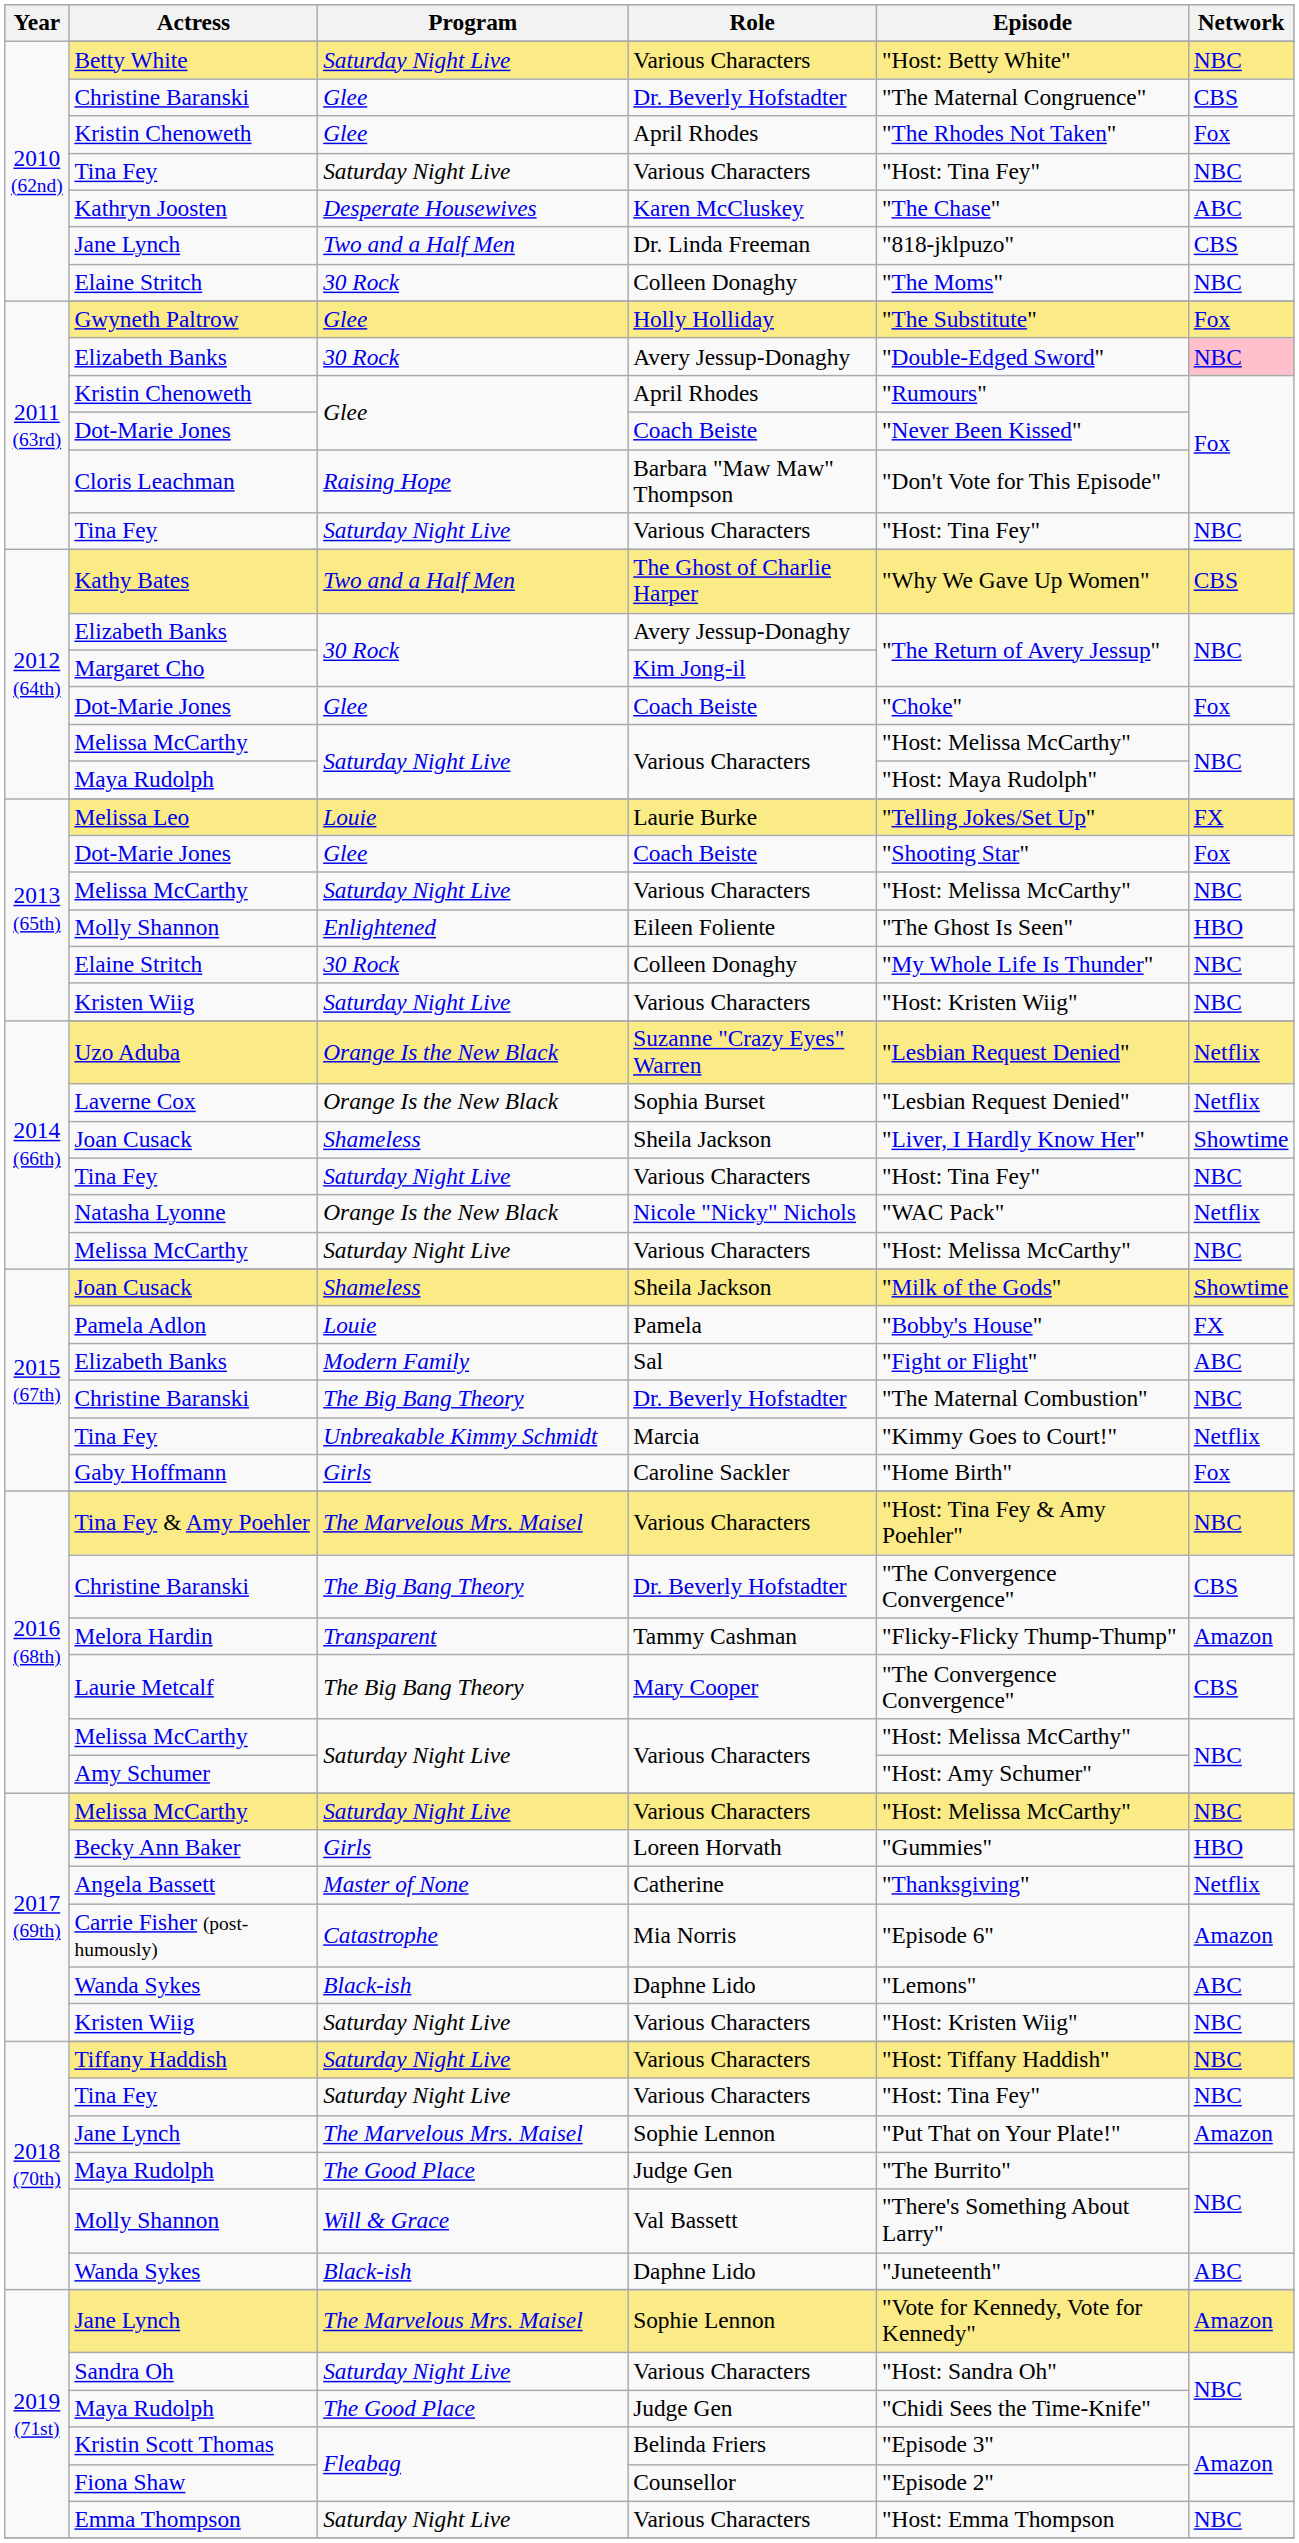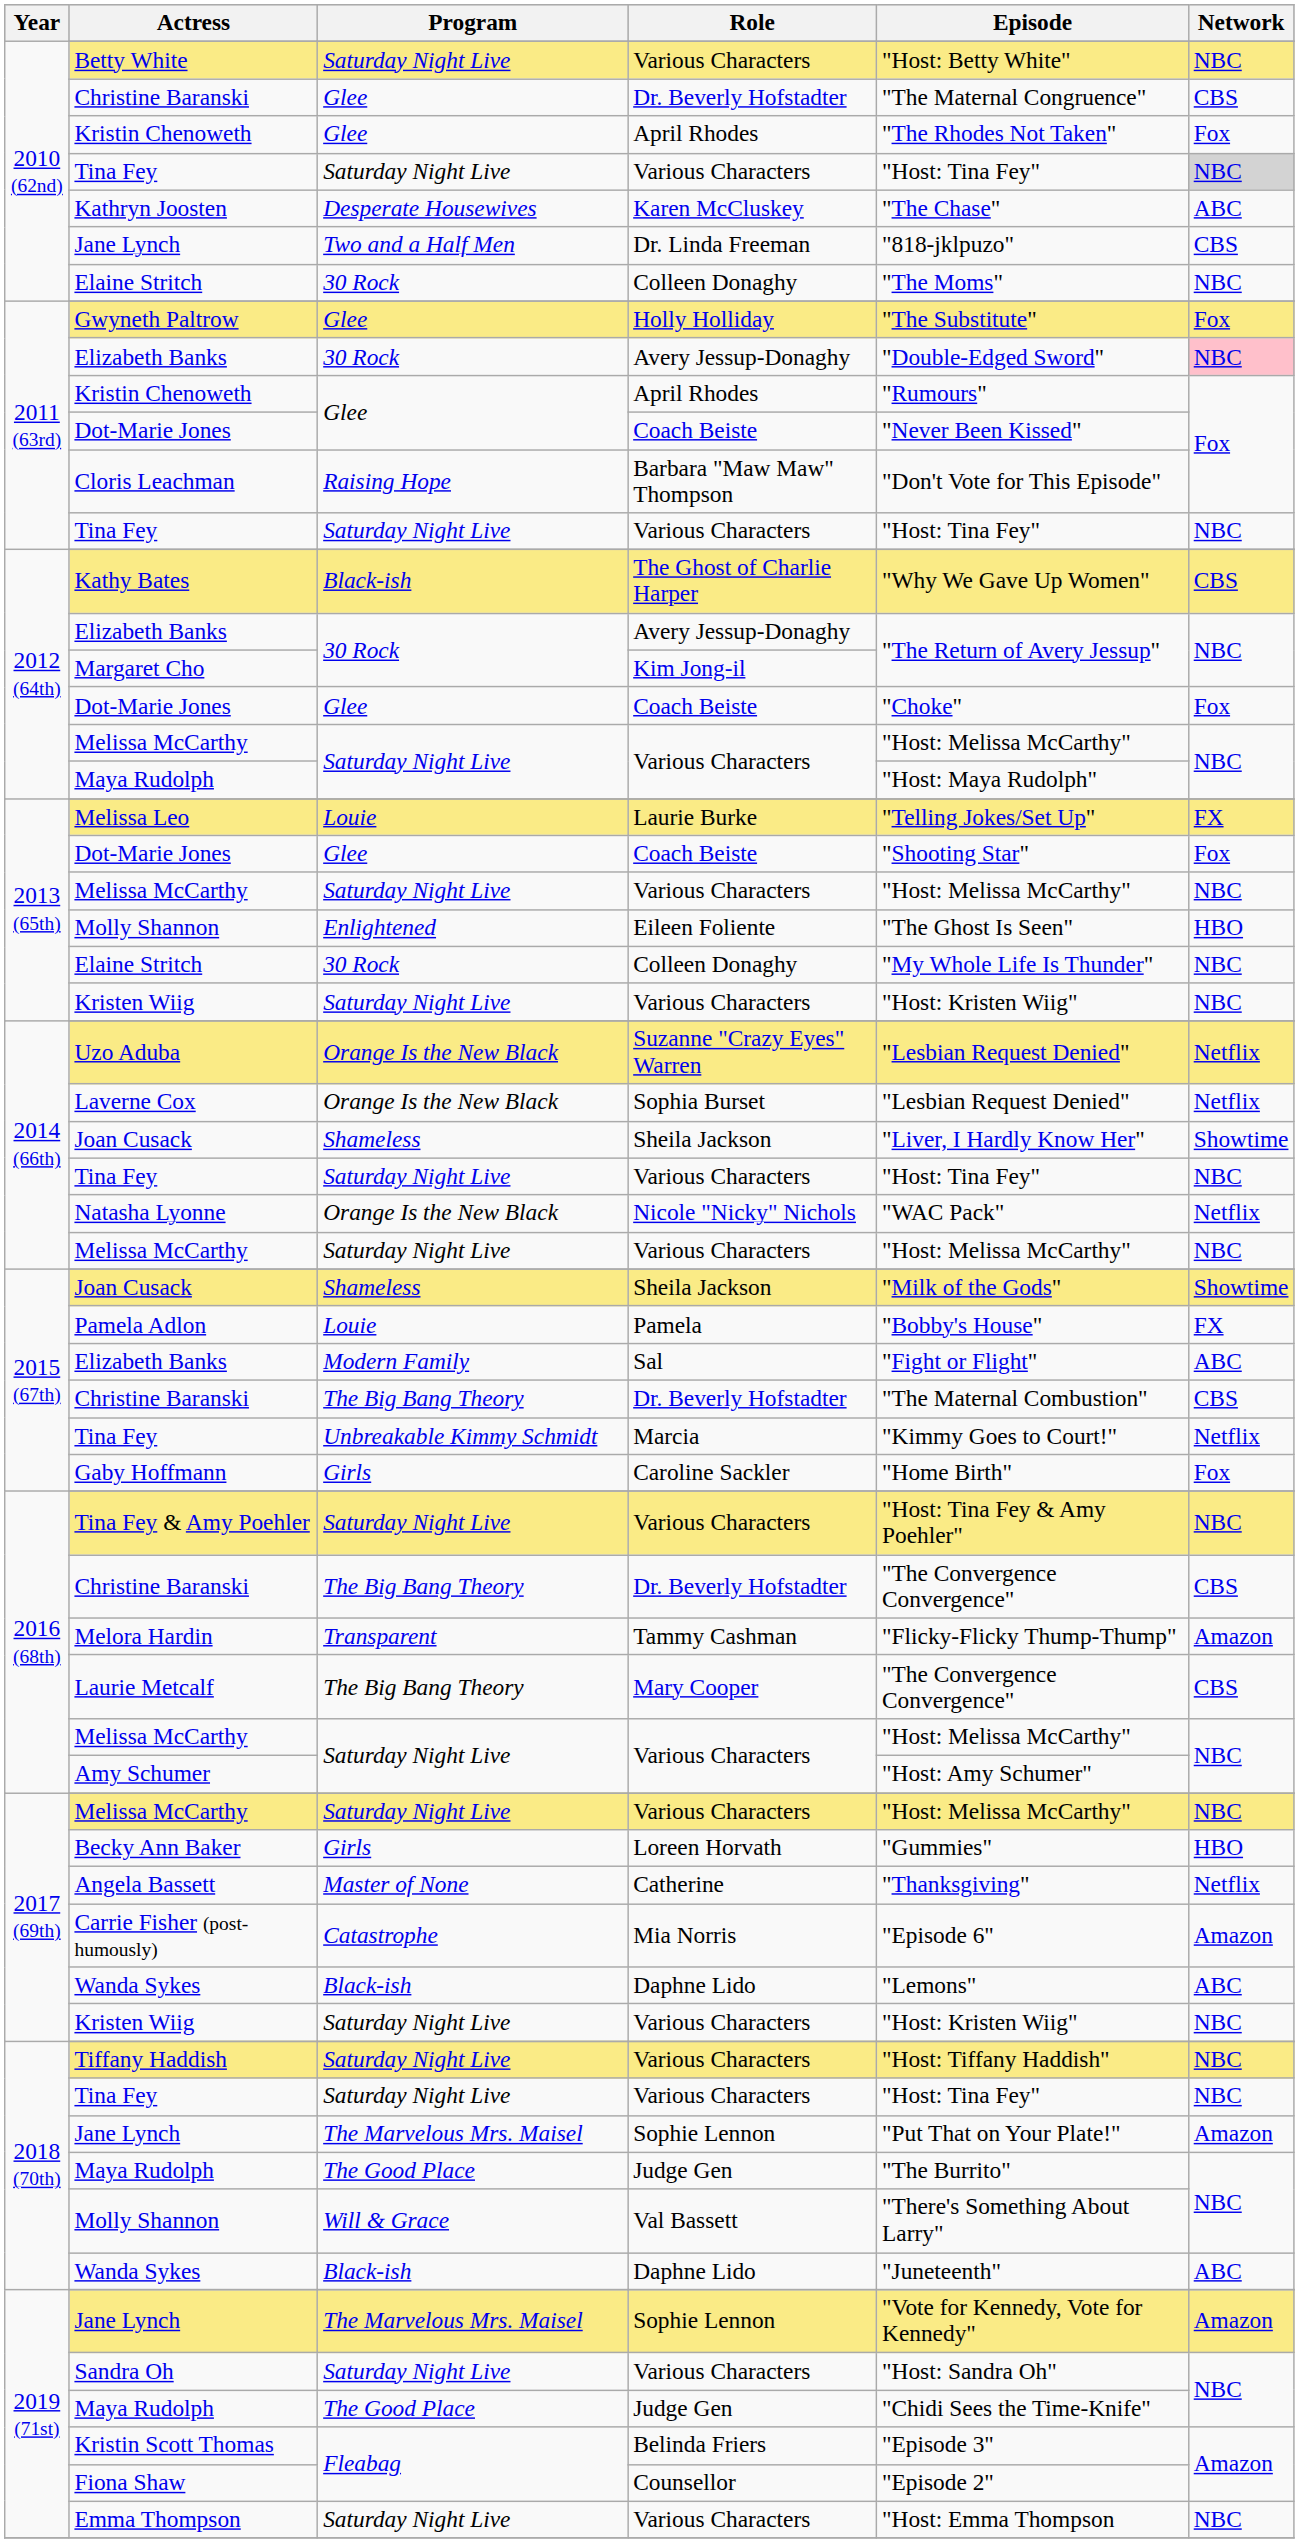2010 (62nd) / Tina Fey | Network: no background -> lightgrey background
Kathy Bates | Program: Two and a Half Men -> Black-ish
2015 (67th) / Christine Baranski | Network: NBC -> CBS
Tina Fey & Amy Poehler | Program: The Marvelous Mrs. Maisel -> Saturday Night Live
